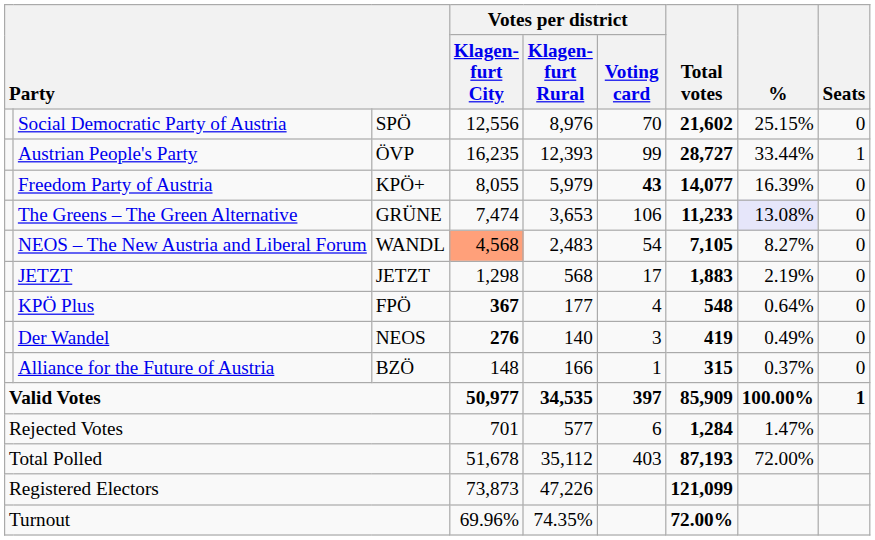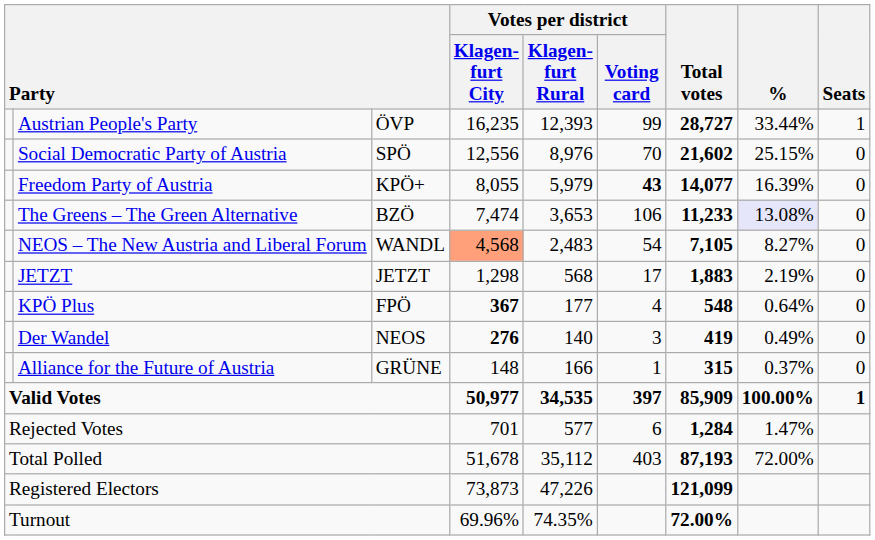rows swapped: Austrian People's Party <-> Social Democratic Party of Austria
The Greens – The Green Alternative | column 3: GRÜNE -> BZÖ
Alliance for the Future of Austria | column 3: BZÖ -> GRÜNE
